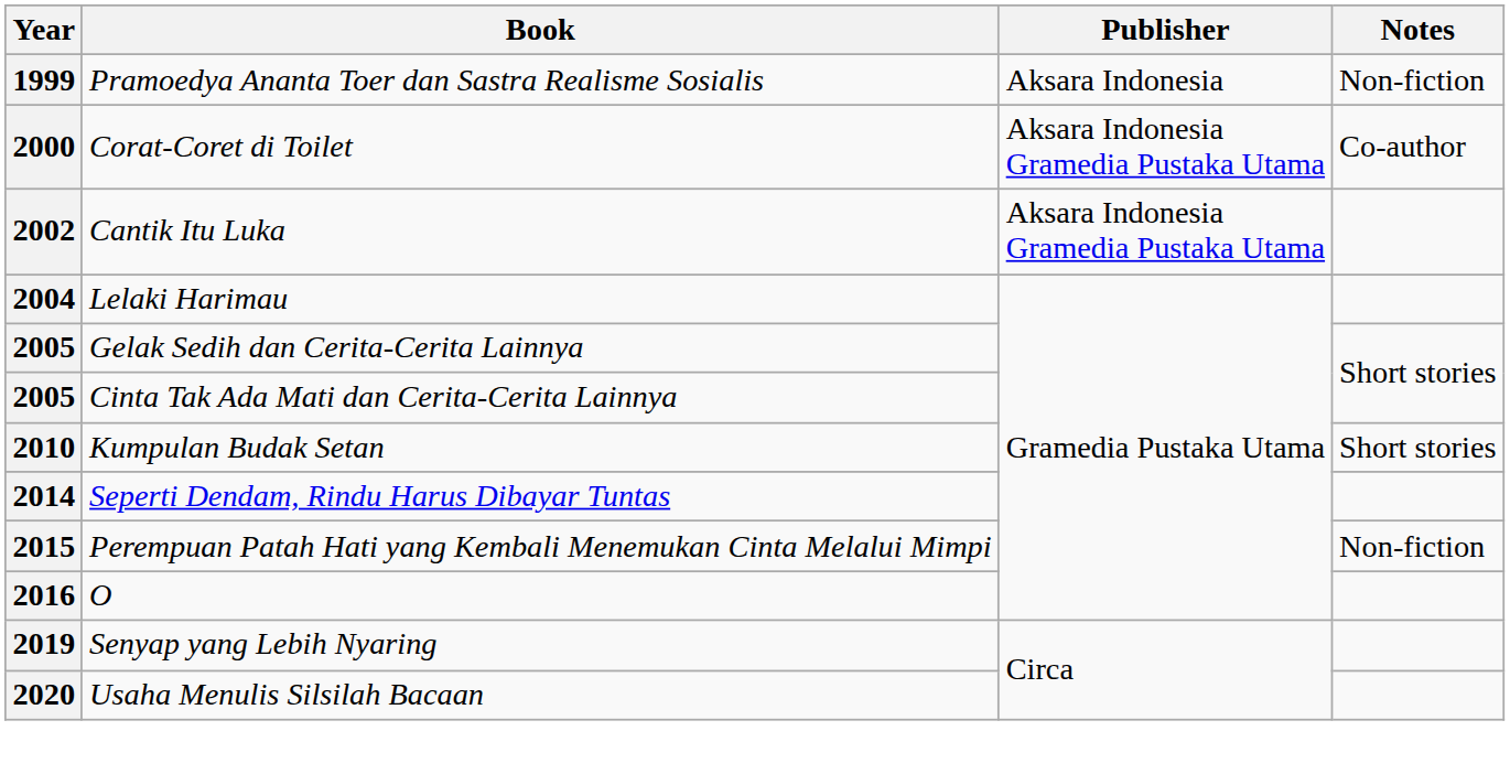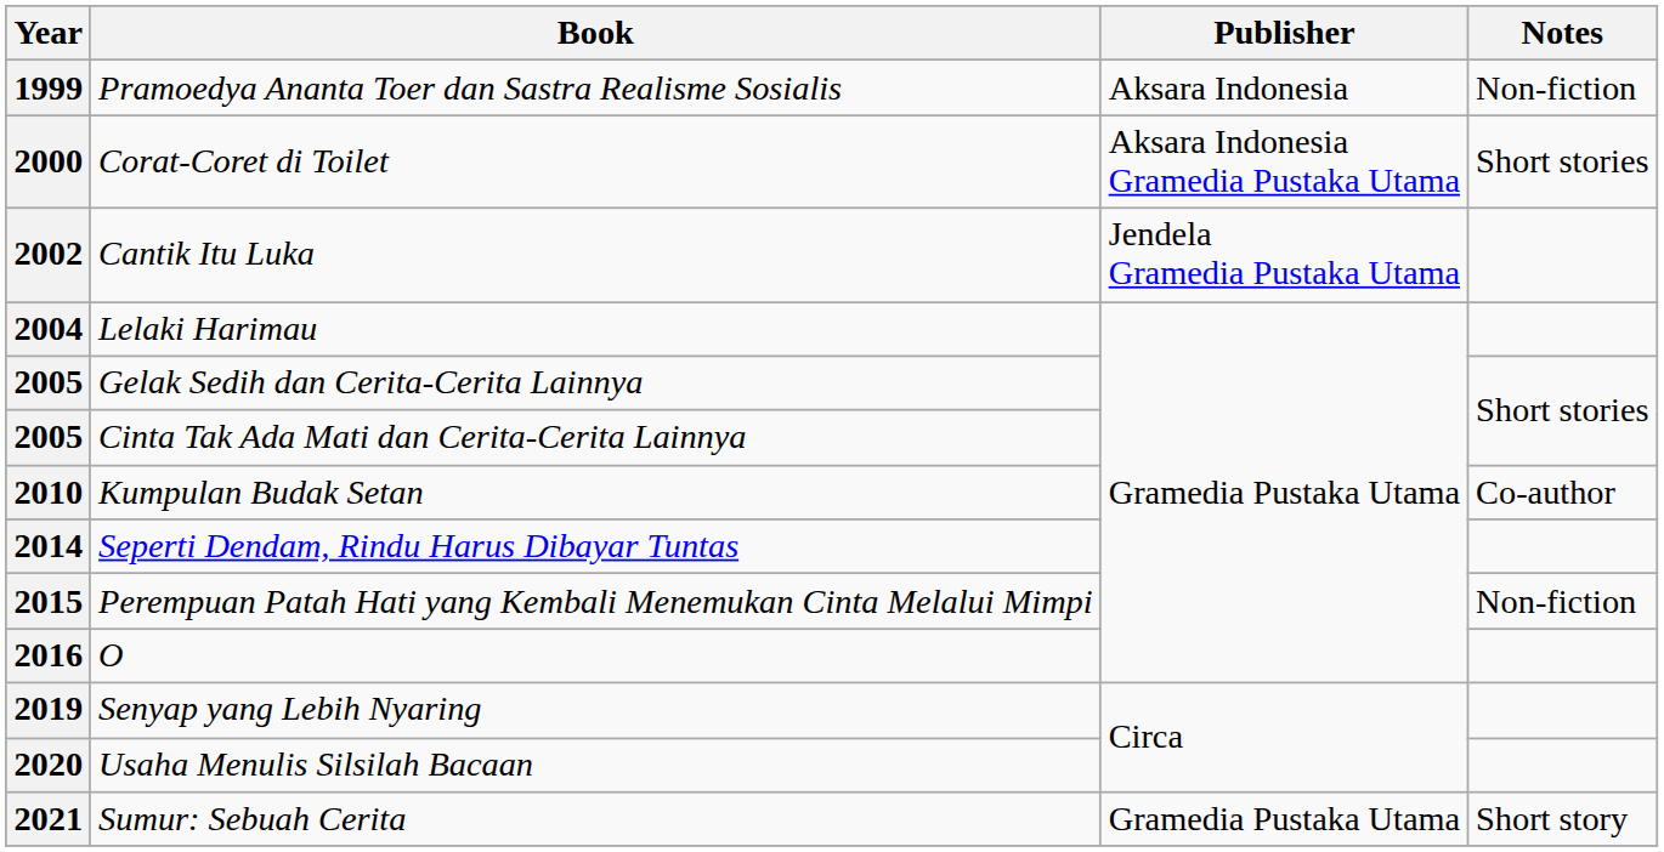2000 | Notes: Co-author -> Short stories
2002 | Publisher: Aksara Indonesia Gramedia Pustaka Utama -> Jendela Gramedia Pustaka Utama
2010 | Notes: Short stories -> Co-author
+ row: 2021 | Sumur: Sebuah Cerita | Gramedia Pustaka Utama | Short story
